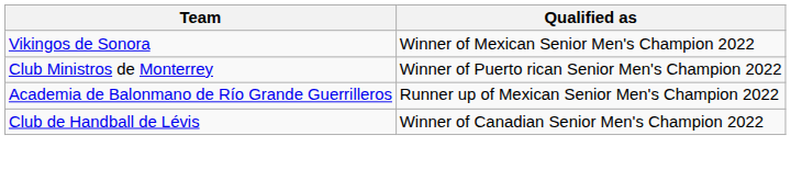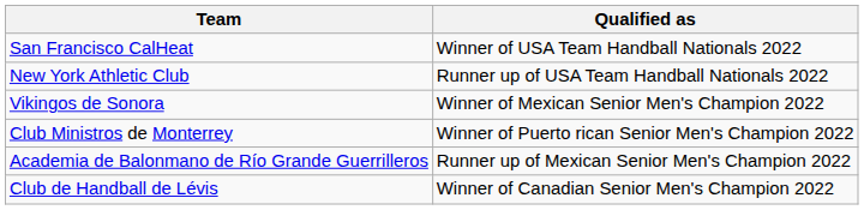+ row: San Francisco CalHeat | Winner of USA Team Handball Nationals 2022
+ row: New York Athletic Club | Runner up of USA Team Handball Nationals 2022
